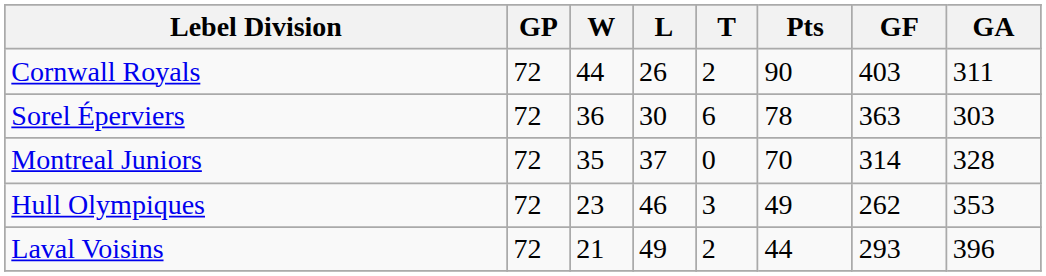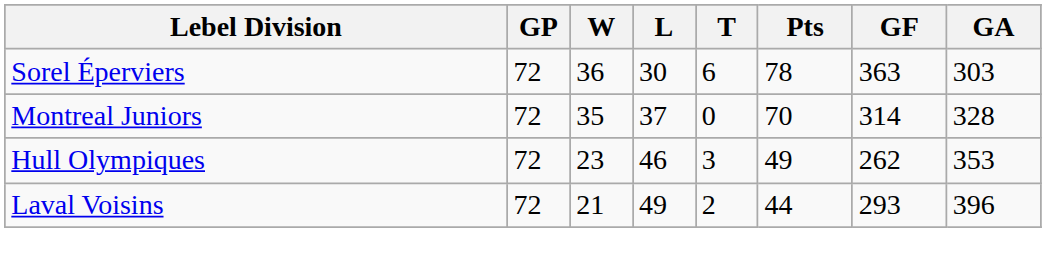- row: Cornwall Royals | 72 | 44 | 26 | 2 | 90 | 403 | 311
